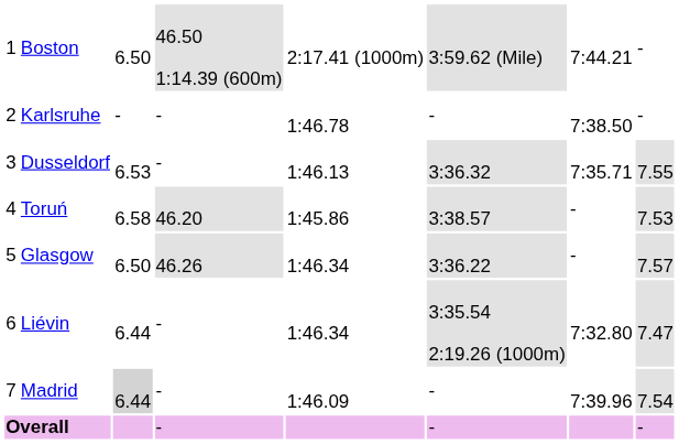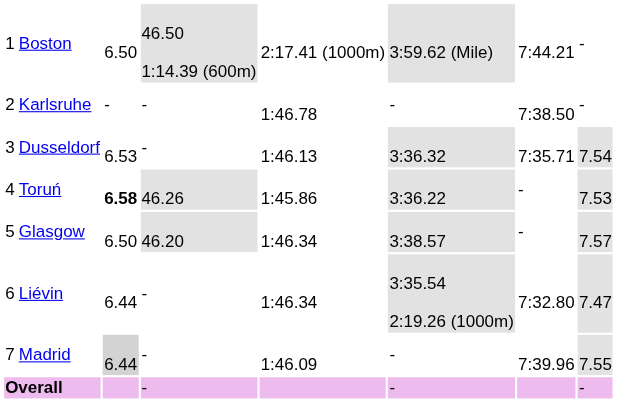Dusseldorf | column 8: 7.55 -> 7.54
Toruń | column 3: normal -> bold
Toruń | column 4: 46.20 -> 46.26
Toruń | column 6: 3:38.57 -> 3:36.22
Glasgow | column 4: 46.26 -> 46.20
Glasgow | column 6: 3:36.22 -> 3:38.57
Madrid | column 8: 7.54 -> 7.55
